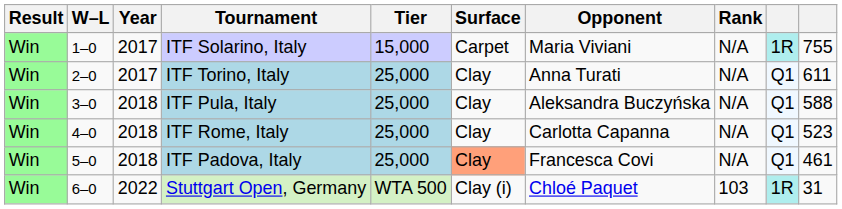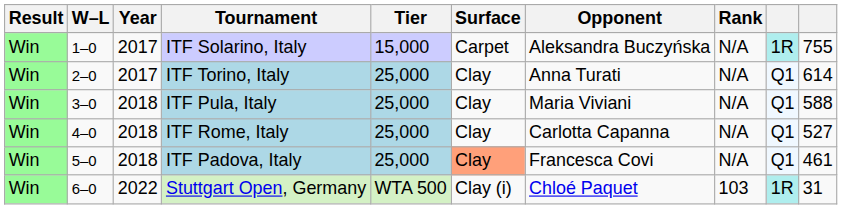ITF Solarino, Italy | Opponent: Maria Viviani -> Aleksandra Buczyńska
ITF Torino, Italy | column 10: 611 -> 614
ITF Pula, Italy | Opponent: Aleksandra Buczyńska -> Maria Viviani
ITF Rome, Italy | column 10: 523 -> 527
